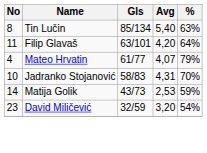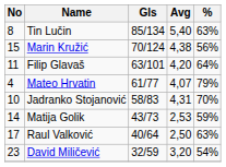+ row: 15 | Marin Kružić | 70/124 | 4,38 | 56%
+ row: 17 | Raul Valković | 40/64 | 2,50 | 63%
